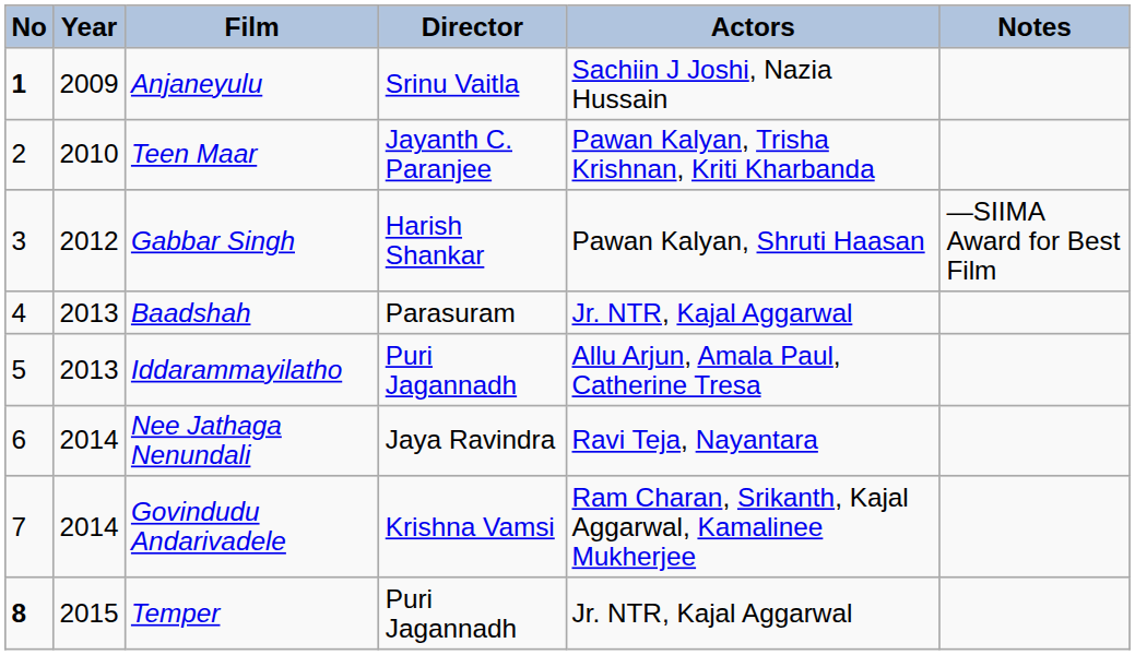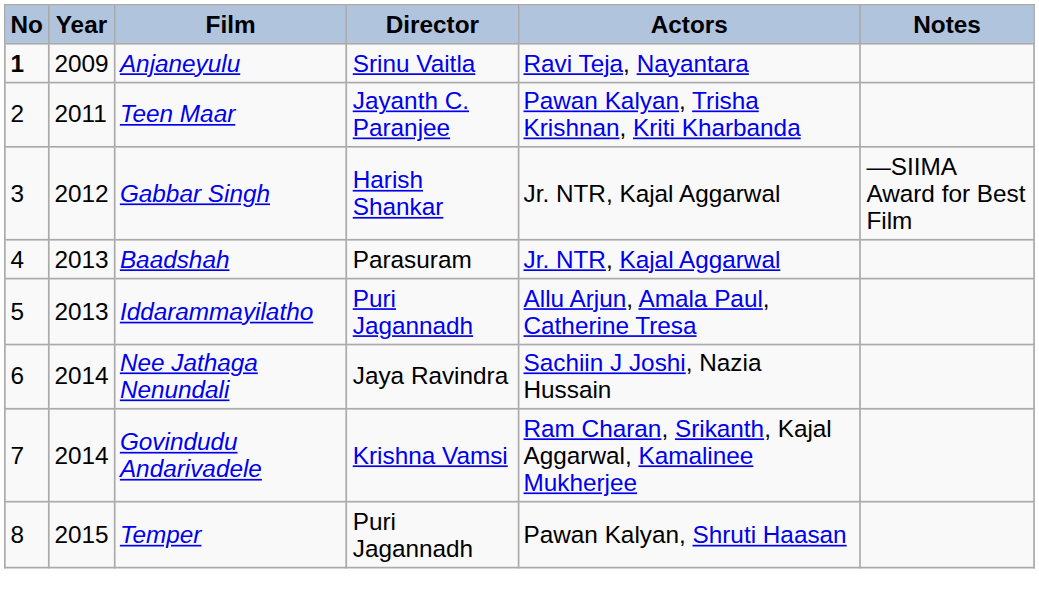Anjaneyulu | Actors: Sachiin J Joshi, Nazia Hussain -> Ravi Teja, Nayantara
Teen Maar | Year: 2010 -> 2011
Gabbar Singh | Actors: Pawan Kalyan, Shruti Haasan -> Jr. NTR, Kajal Aggarwal
Nee Jathaga Nenundali | Actors: Ravi Teja, Nayantara -> Sachiin J Joshi, Nazia Hussain
Temper | No: bold -> normal
Temper | Actors: Jr. NTR, Kajal Aggarwal -> Pawan Kalyan, Shruti Haasan
